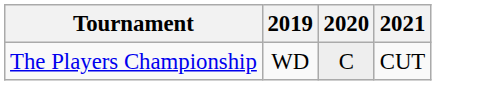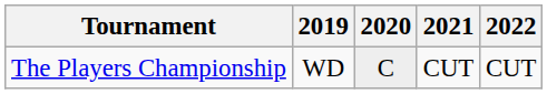+ column: 2022 | CUT
